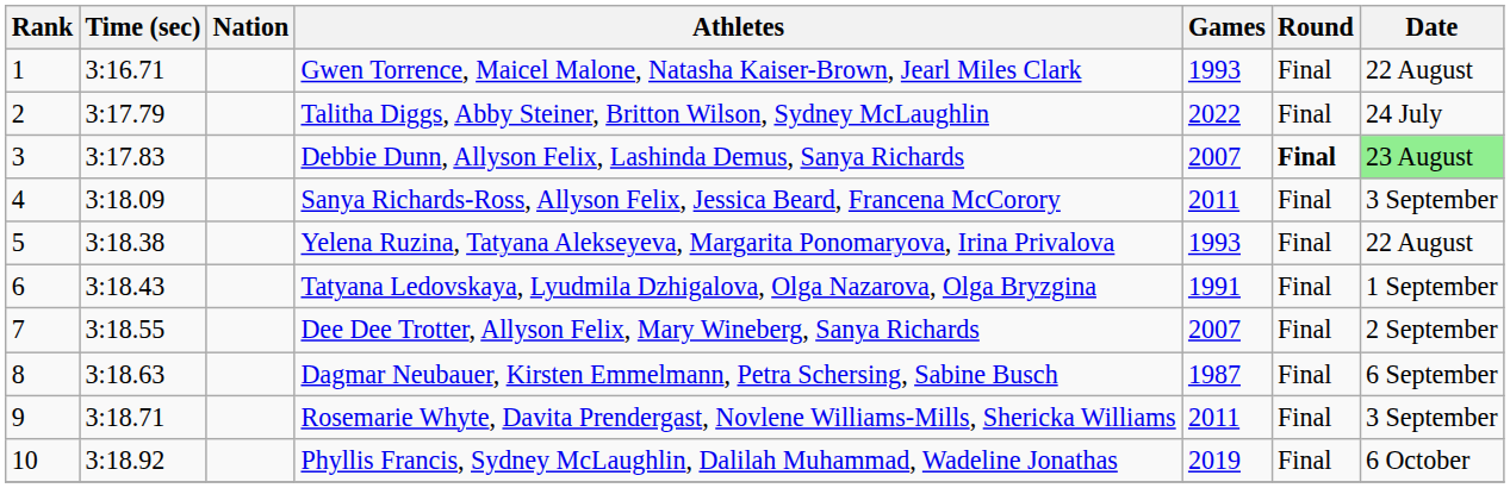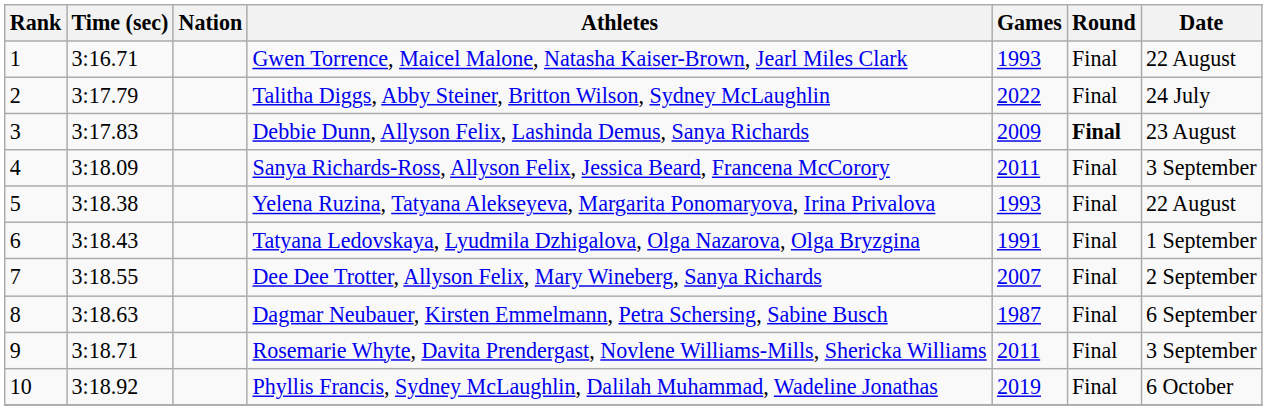Debbie Dunn, Allyson Felix, Lashinda Demus, Sanya Richards | Games: 2007 -> 2009
Debbie Dunn, Allyson Felix, Lashinda Demus, Sanya Richards | Date: lightgreen background -> no background
